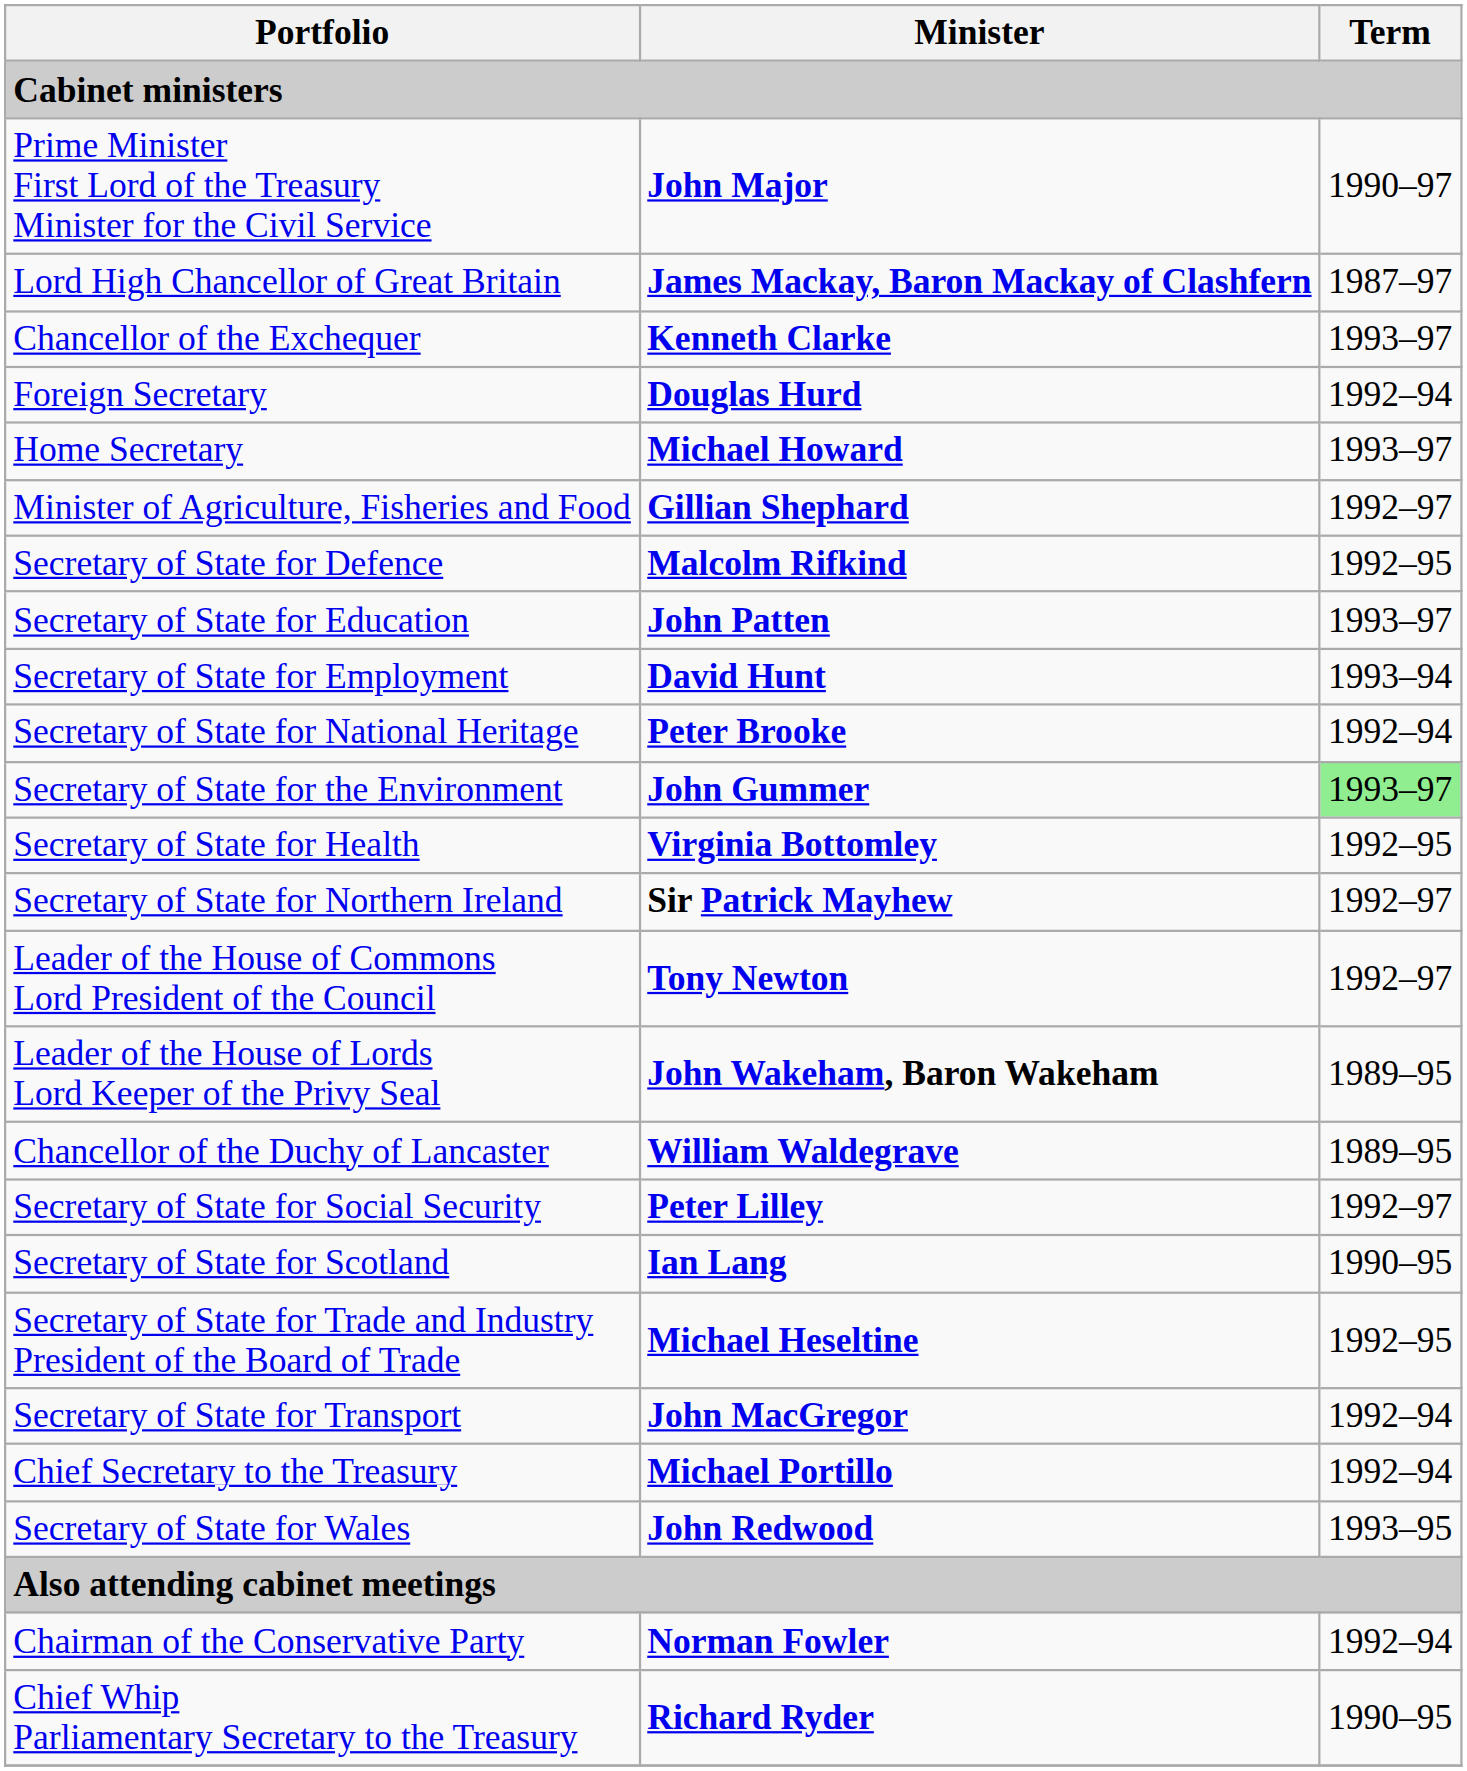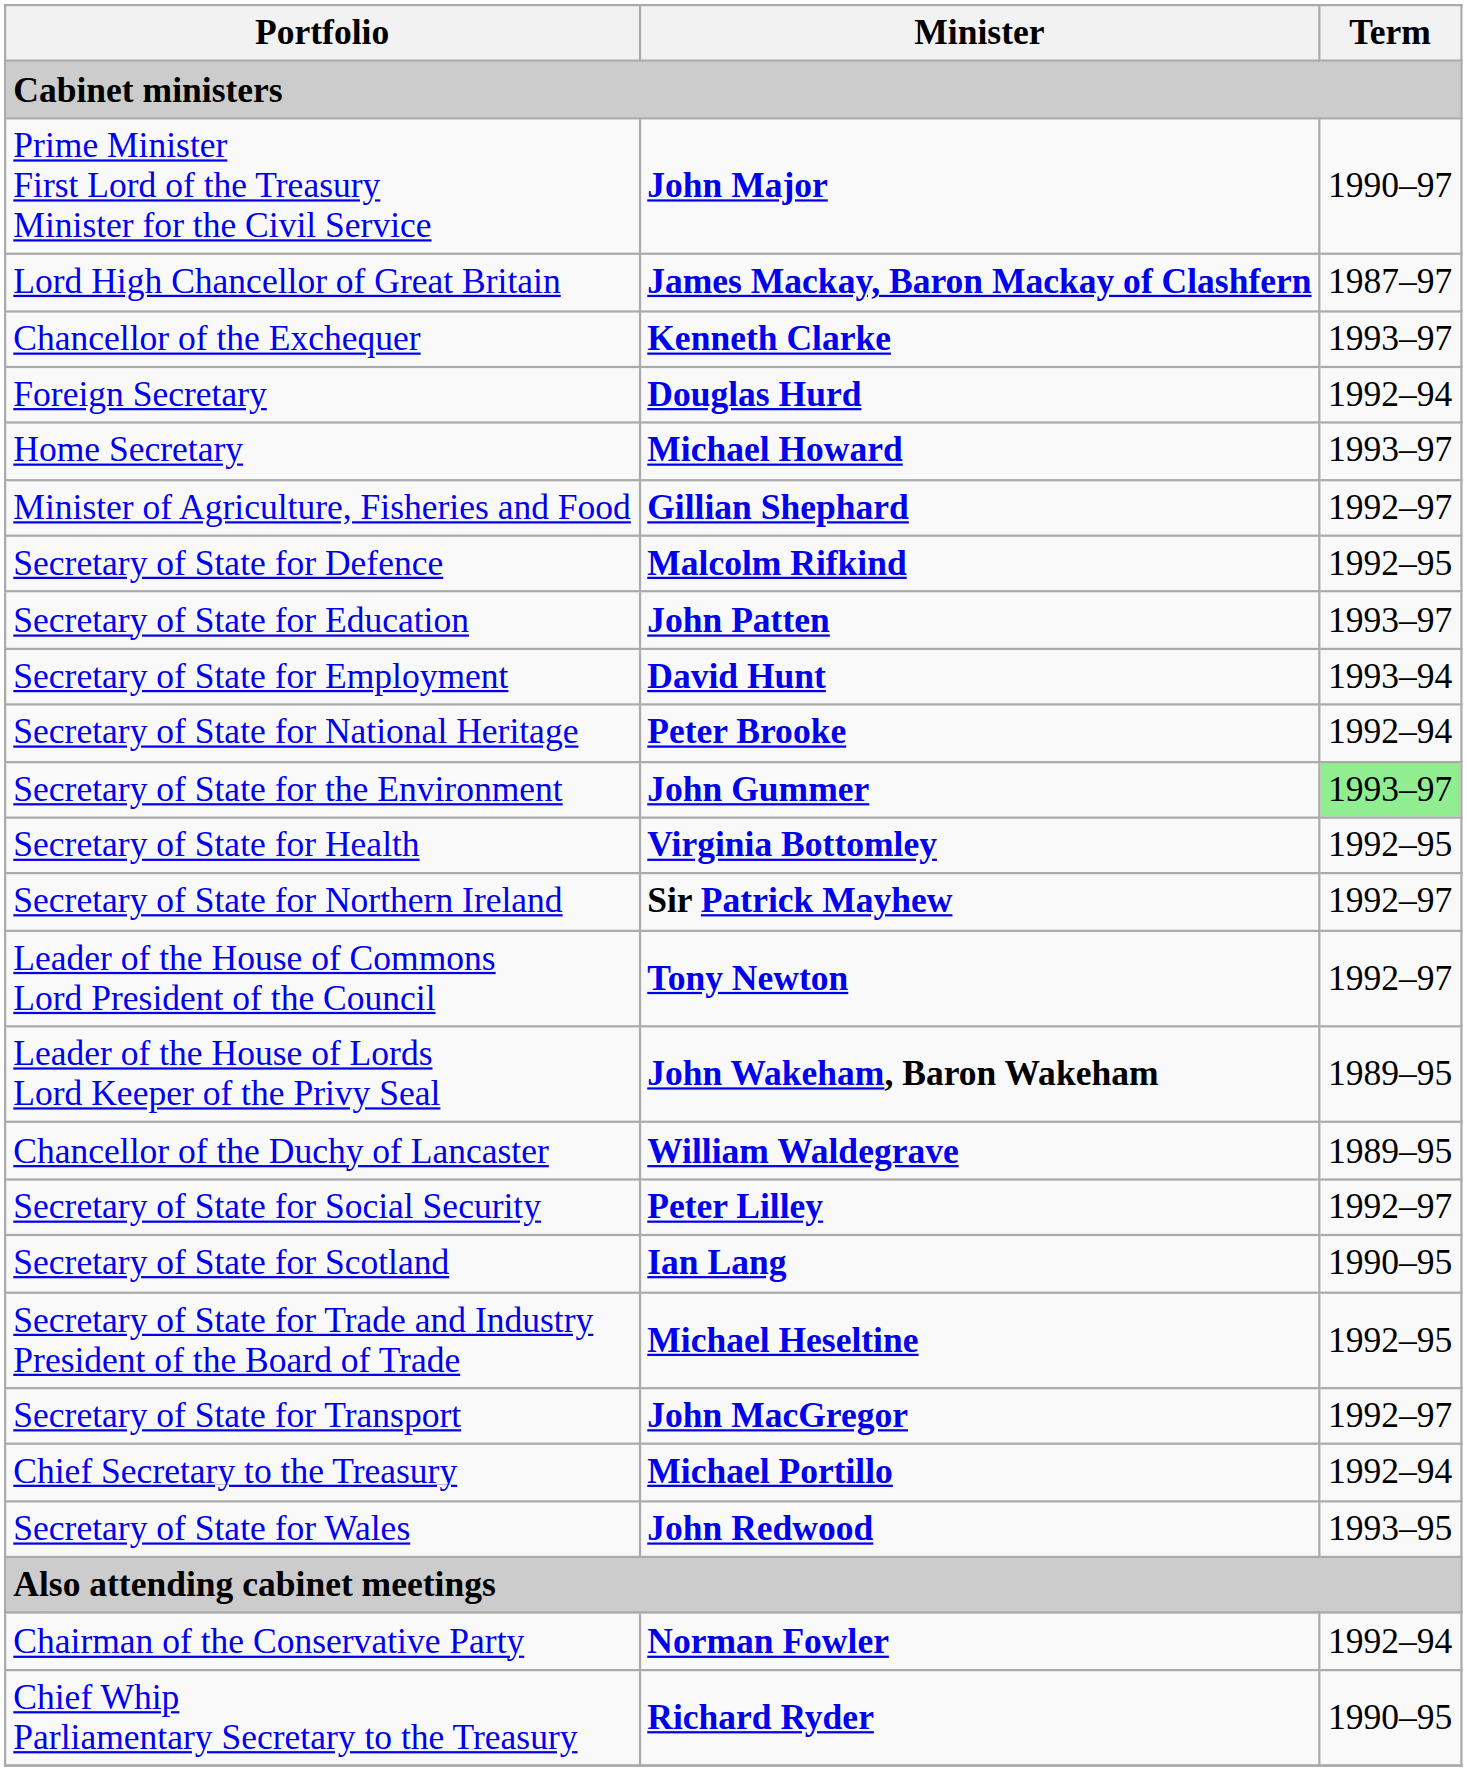Secretary of State for Transport | Term: 1992–94 -> 1992–97
